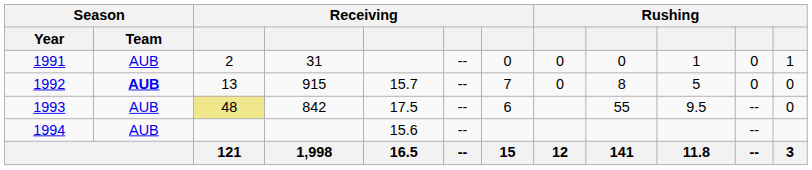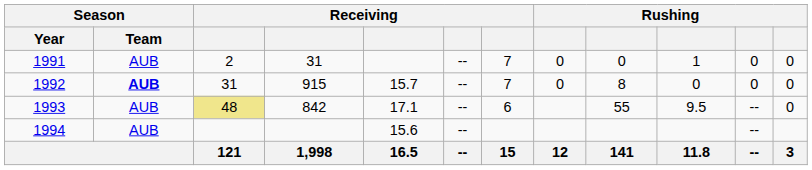1991 | column 7: 0 -> 7
1991 | column 12: 1 -> 0
1992 | column 3: 13 -> 31
1992 | column 10: 5 -> 0
1993 | column 5: 17.5 -> 17.1
